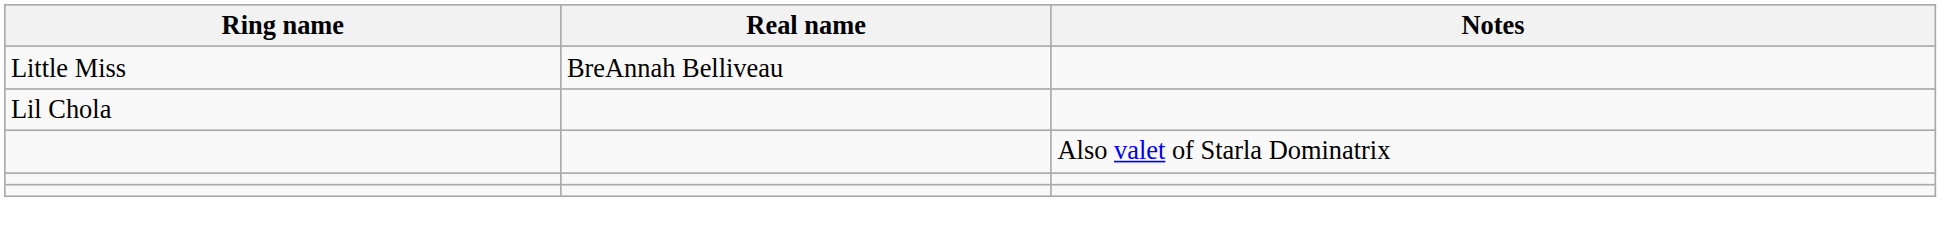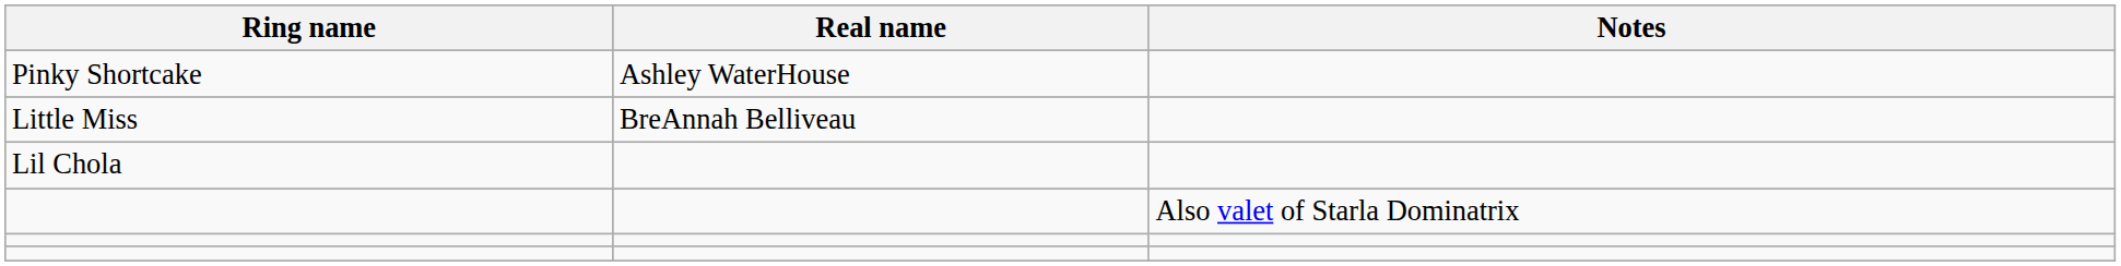+ row: Pinky Shortcake | Ashley WaterHouse
